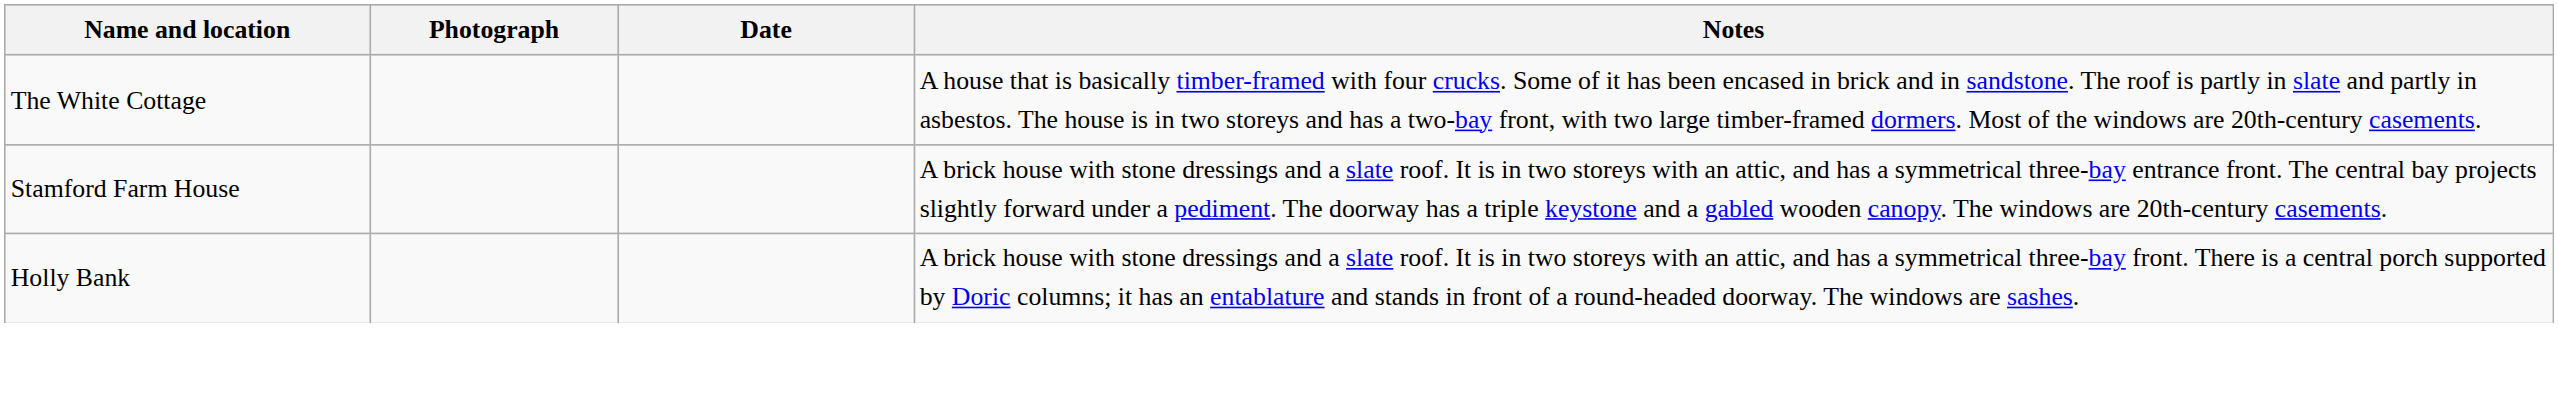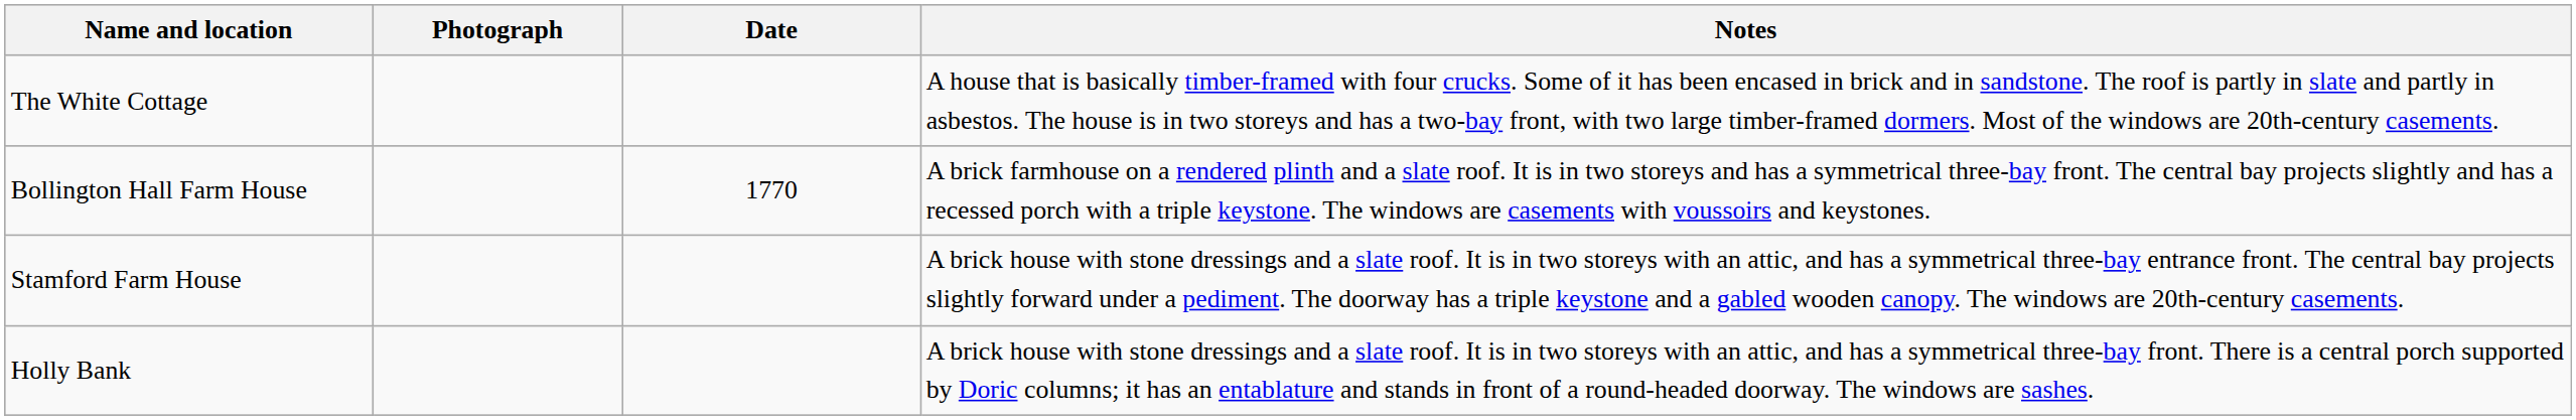+ row: Bollington Hall Farm House | 1770 | A brick farmhouse on a rendered plinth and a slate roof. It is in two storeys and has a symmetrical three-bay front. The central bay projects slightly and has a recessed porch with a triple keystone. The windows are casements with voussoirs and keystones.
